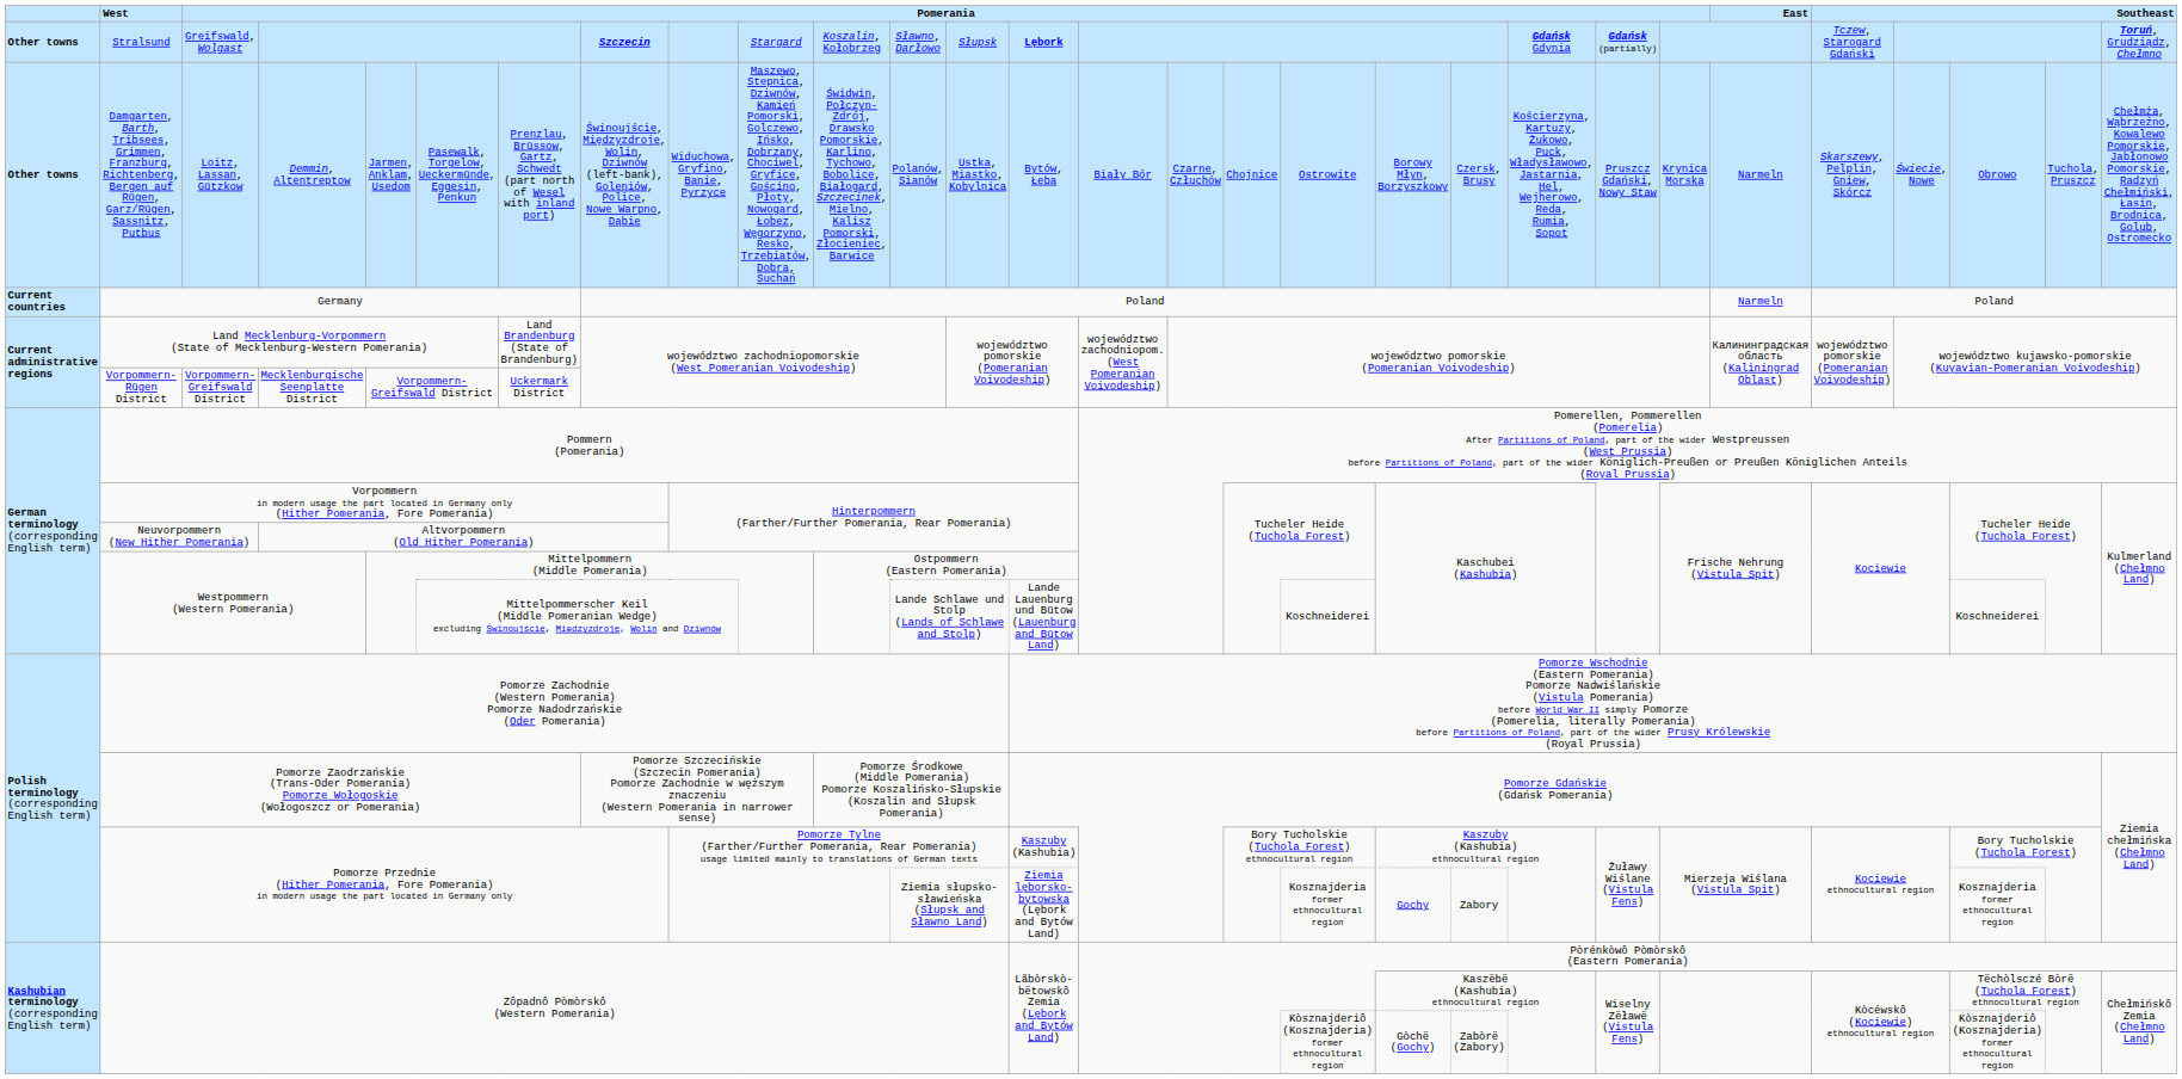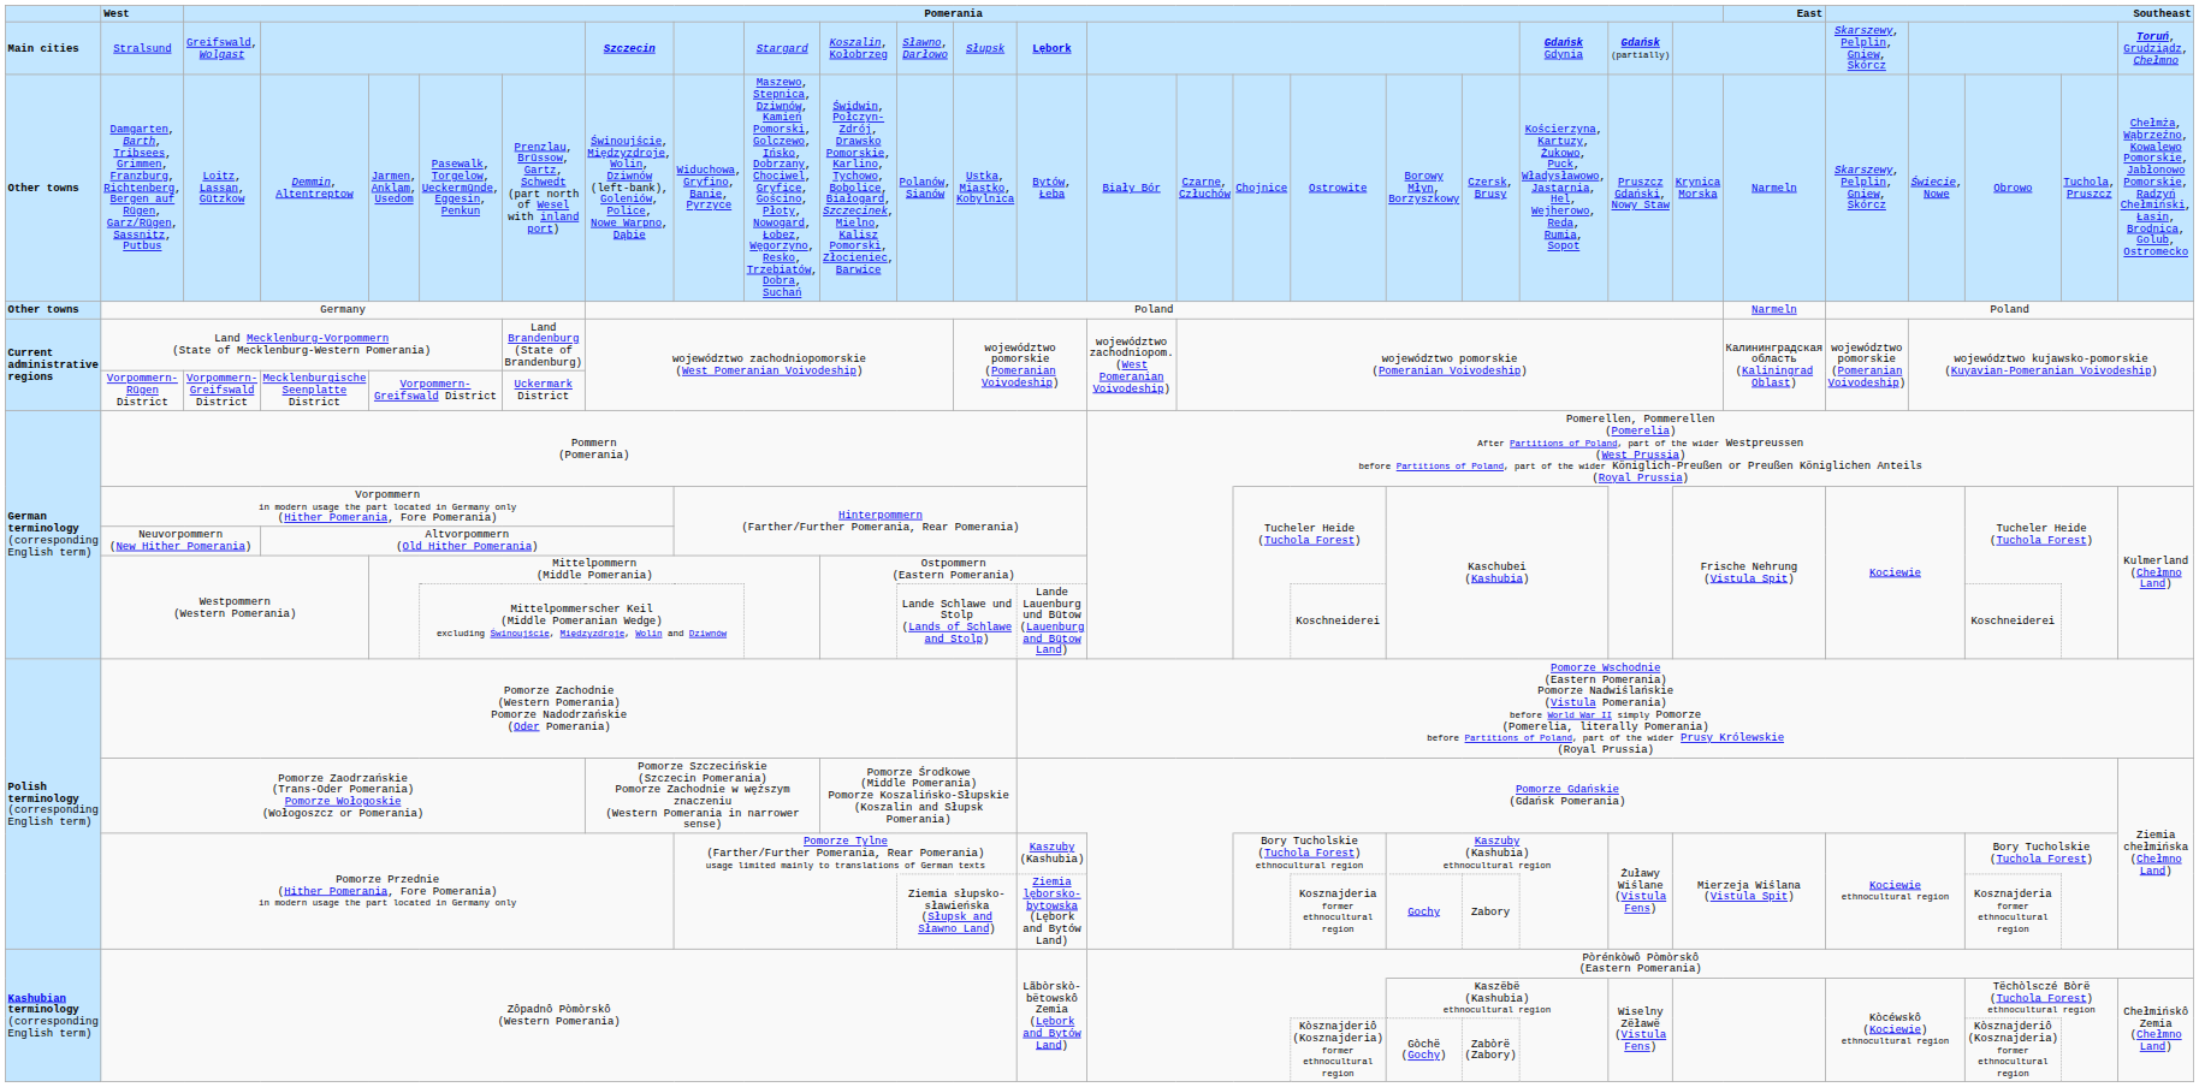Stralsund | column 1: Other towns -> Main cities
Stralsund | column 25: Tczew, Starogard Gdański -> Skarszewy, Pelplin, Gniew, Skórcz
Germany | column 1: Current countries -> Other towns
